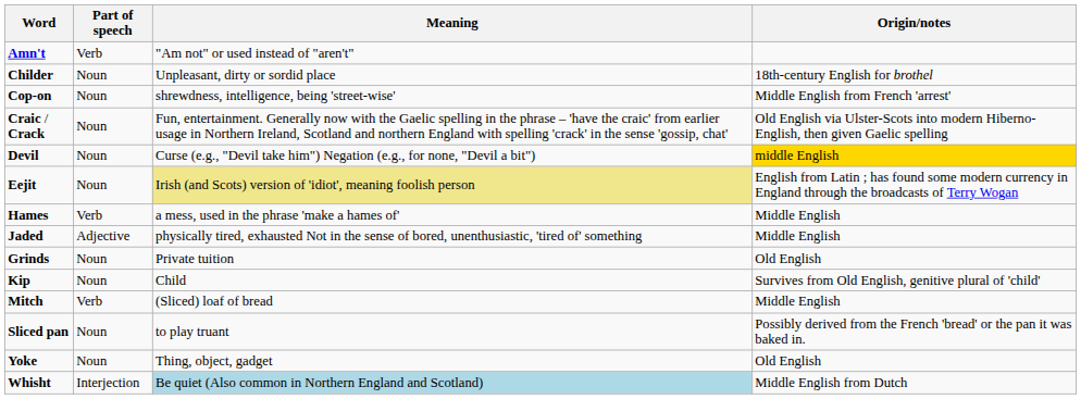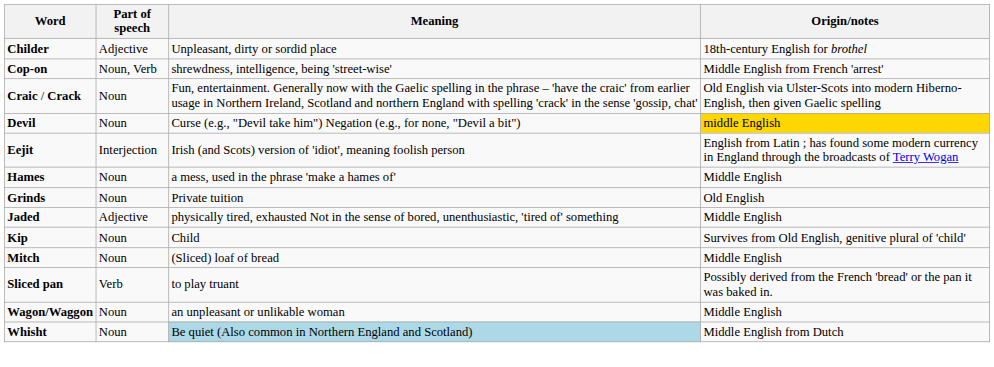- row: Amn't | Verb | "Am not" or used instead of "aren't"
Childer | Part of speech: Noun -> Adjective
Cop-on | Part of speech: Noun -> Noun, Verb
Eejit | Part of speech: Noun -> Interjection
Eejit | Meaning: khaki background -> no background
Hames | Part of speech: Verb -> Noun
rows swapped: Grinds <-> Jaded
Mitch | Part of speech: Verb -> Noun
Sliced pan | Part of speech: Noun -> Verb
- row: Yoke | Noun | Thing, object, gadget | Old English
+ row: Wagon/Waggon | Noun | an unpleasant or unlikable woman | Middle English
Whisht | Part of speech: Interjection -> Noun
